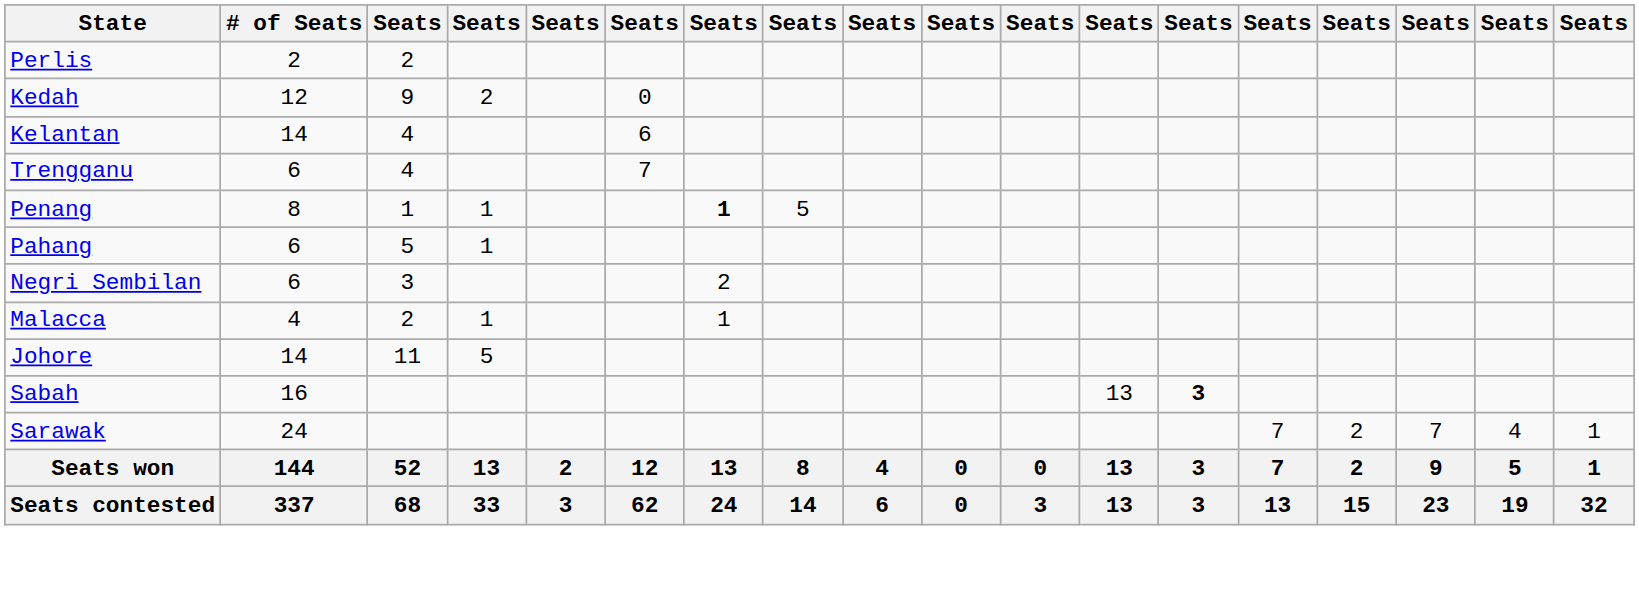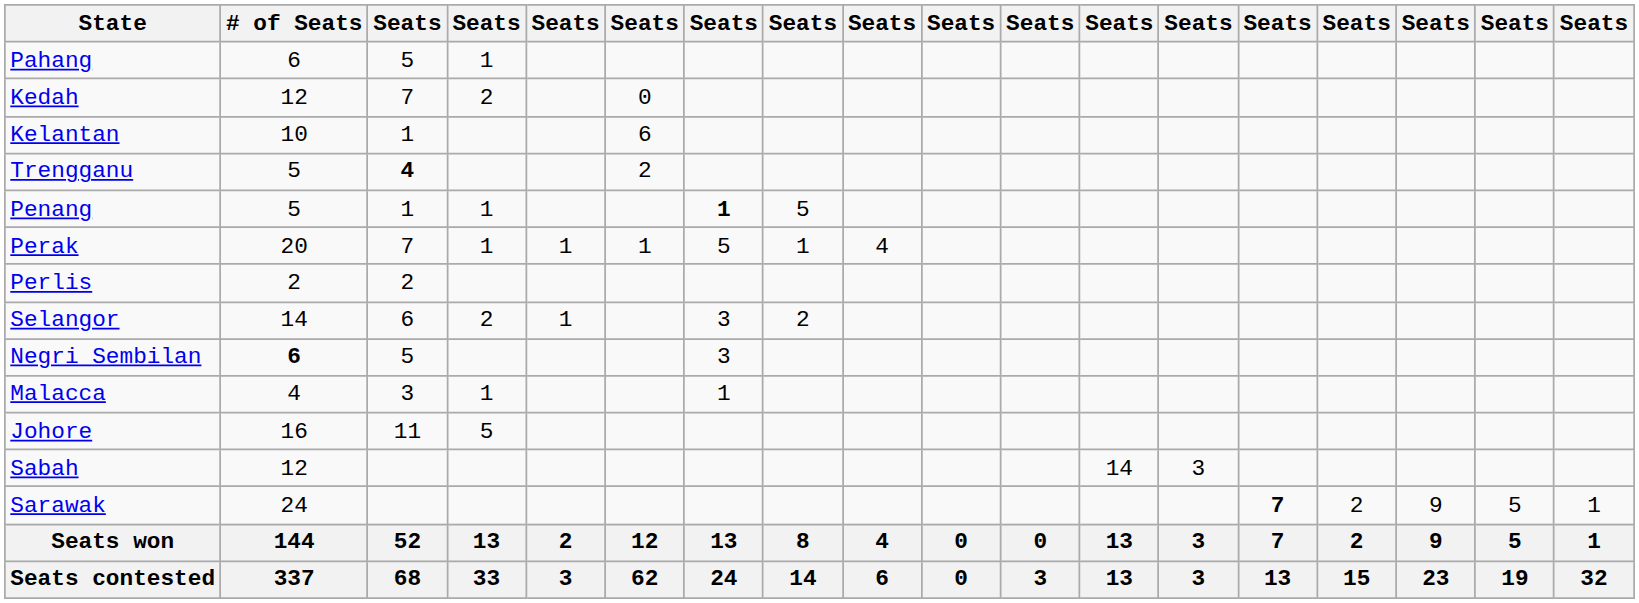rows swapped: Perlis <-> Pahang
Kedah | column 3: 9 -> 7
Kelantan | # of Seats: 14 -> 10
Kelantan | column 3: 4 -> 1
Trengganu | # of Seats: 6 -> 5
Trengganu | column 3: normal -> bold
Trengganu | column 6: 7 -> 2
Penang | # of Seats: 8 -> 5
+ row: Perak | 20 | 7 | 1 | 1 | 1 | 5 | 1 | 4
+ row: Selangor | 14 | 6 | 2 | 1 | 3 | 2
Negri Sembilan | # of Seats: normal -> bold
Negri Sembilan | column 3: 3 -> 5
Negri Sembilan | column 7: 2 -> 3
Malacca | column 3: 2 -> 3
Johore | # of Seats: 14 -> 16
Sabah | # of Seats: 16 -> 12
Sabah | column 12: 13 -> 14
Sabah | column 13: bold -> normal
Sarawak | column 14: normal -> bold
Sarawak | column 16: 7 -> 9
Sarawak | column 17: 4 -> 5
